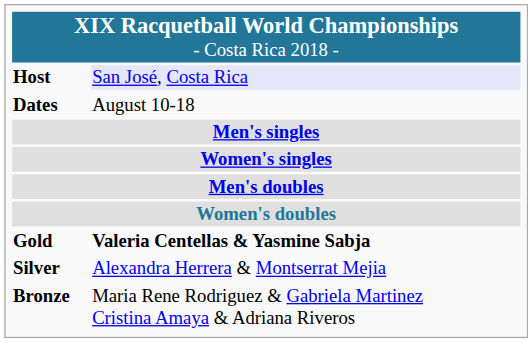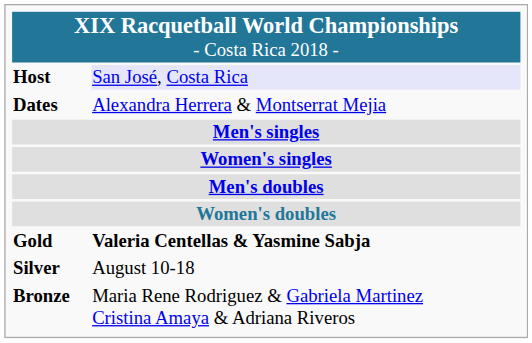Dates | column 2: August 10-18 -> Alexandra Herrera & Montserrat Mejia
Silver | column 2: Alexandra Herrera & Montserrat Mejia -> August 10-18
